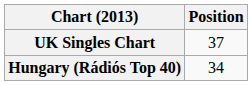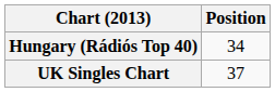rows swapped: Hungary (Rádiós Top 40) <-> UK Singles Chart
